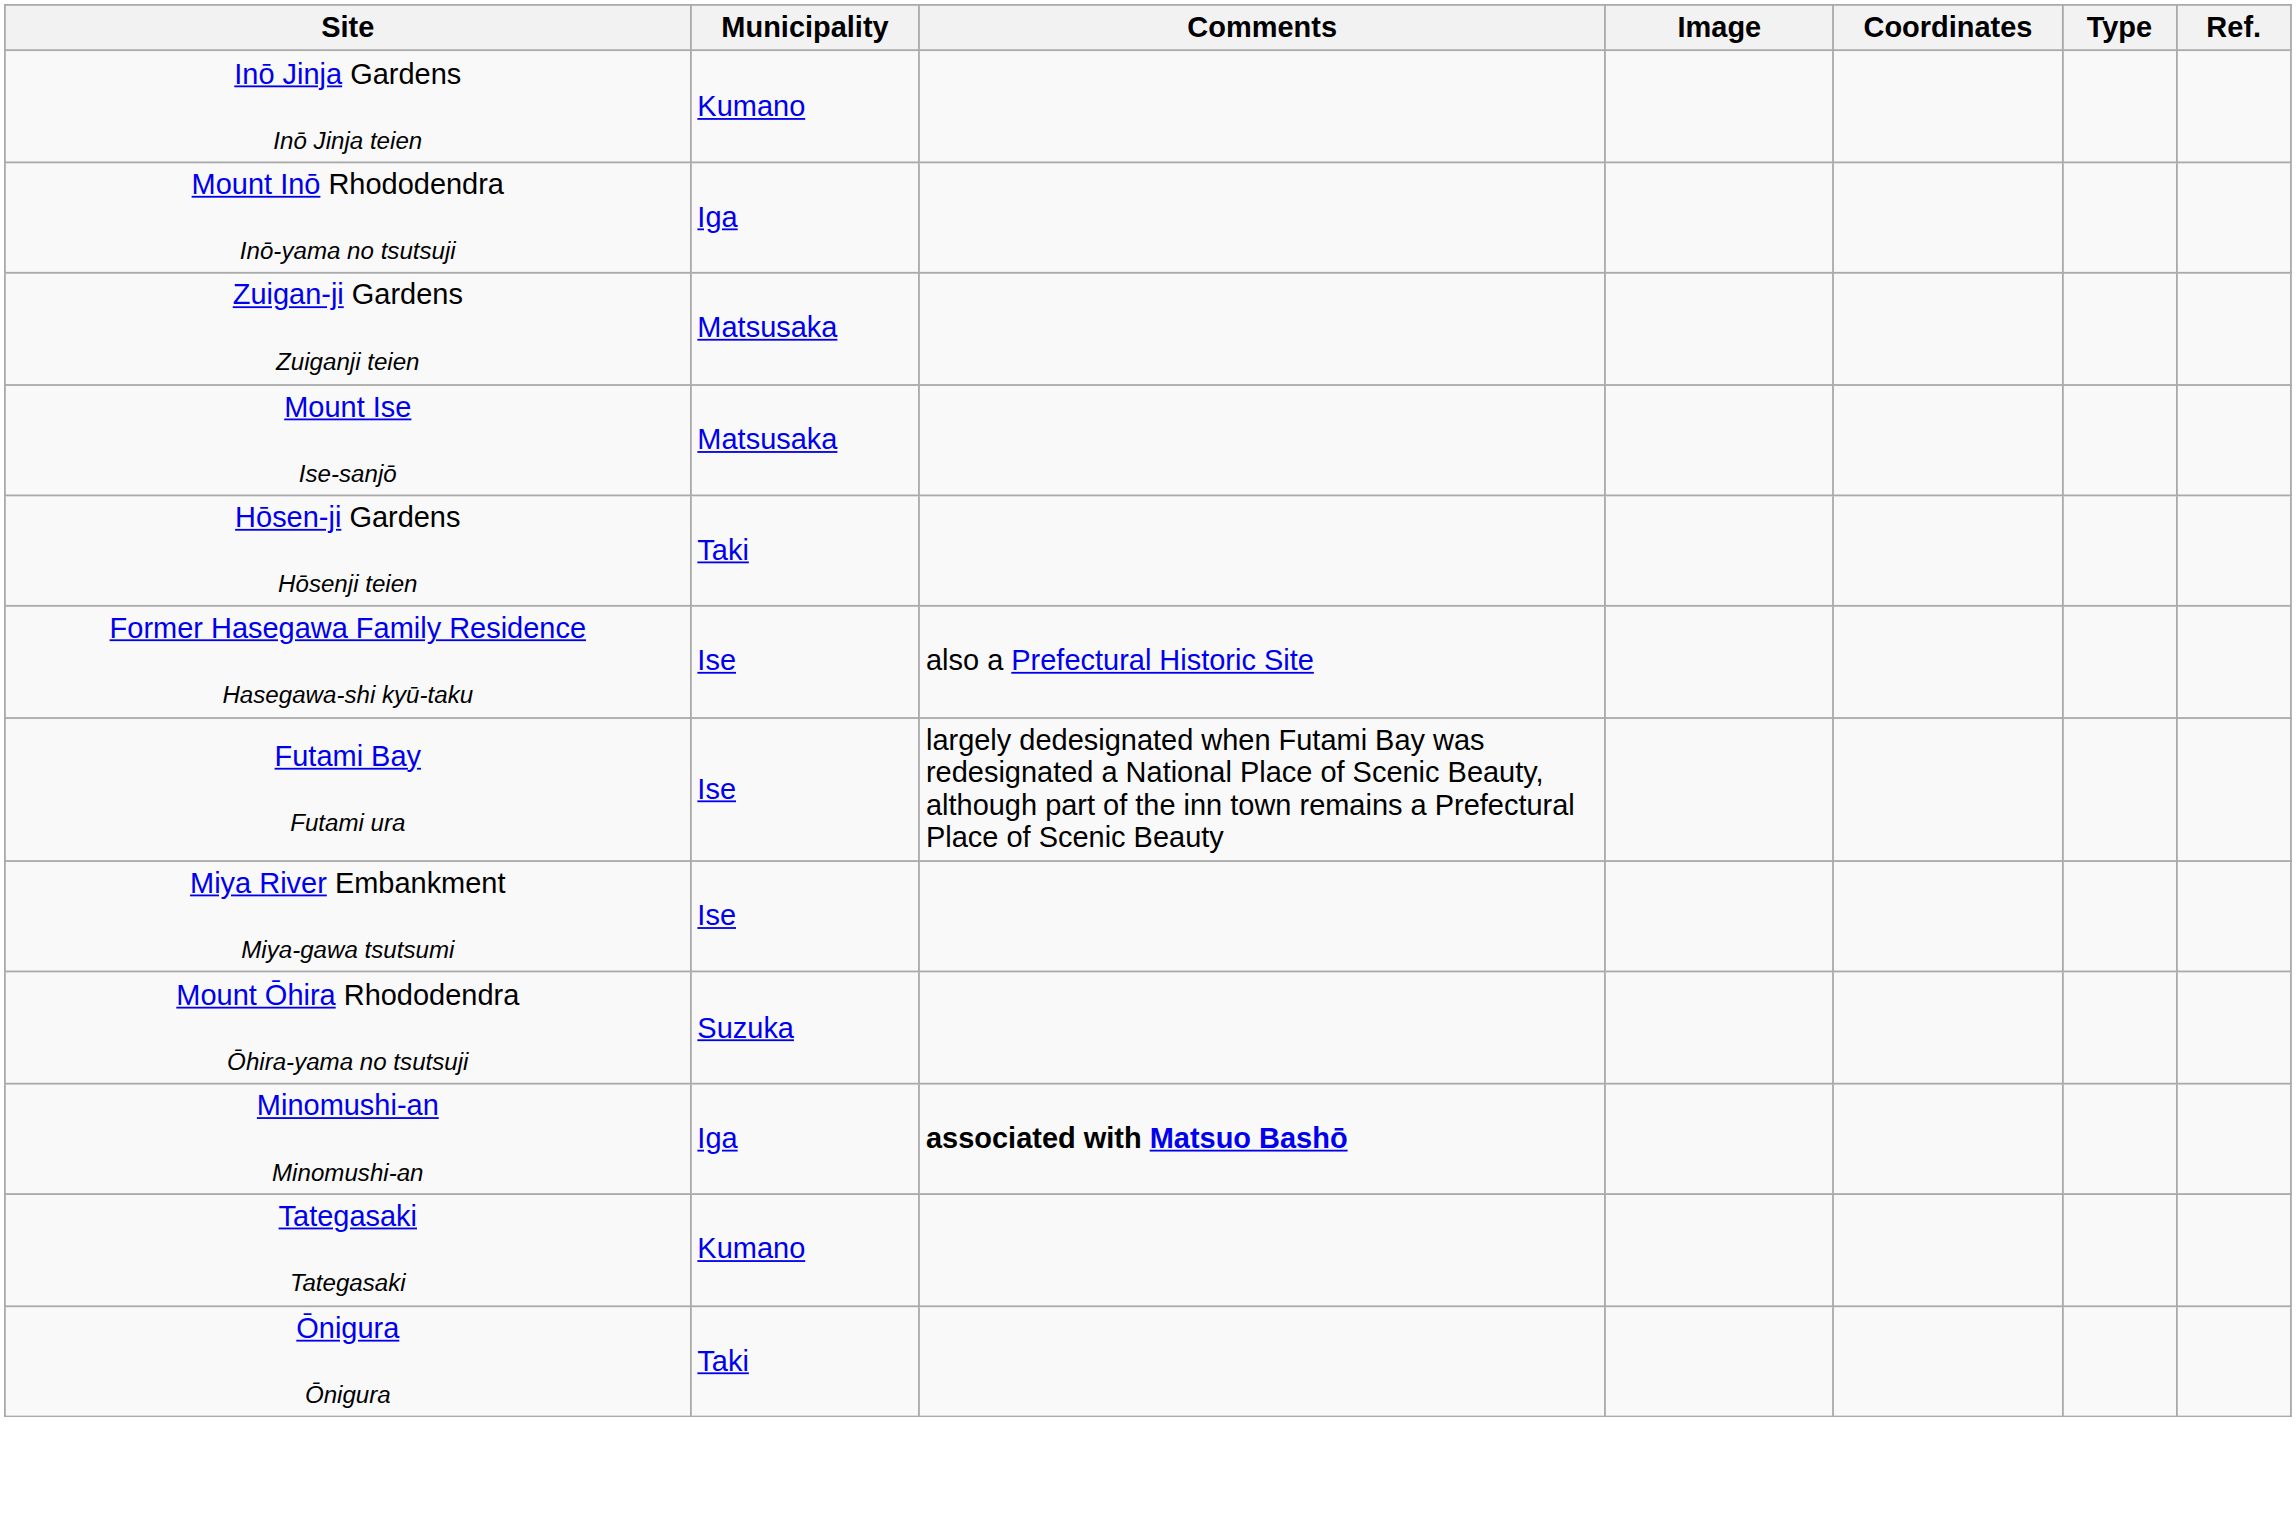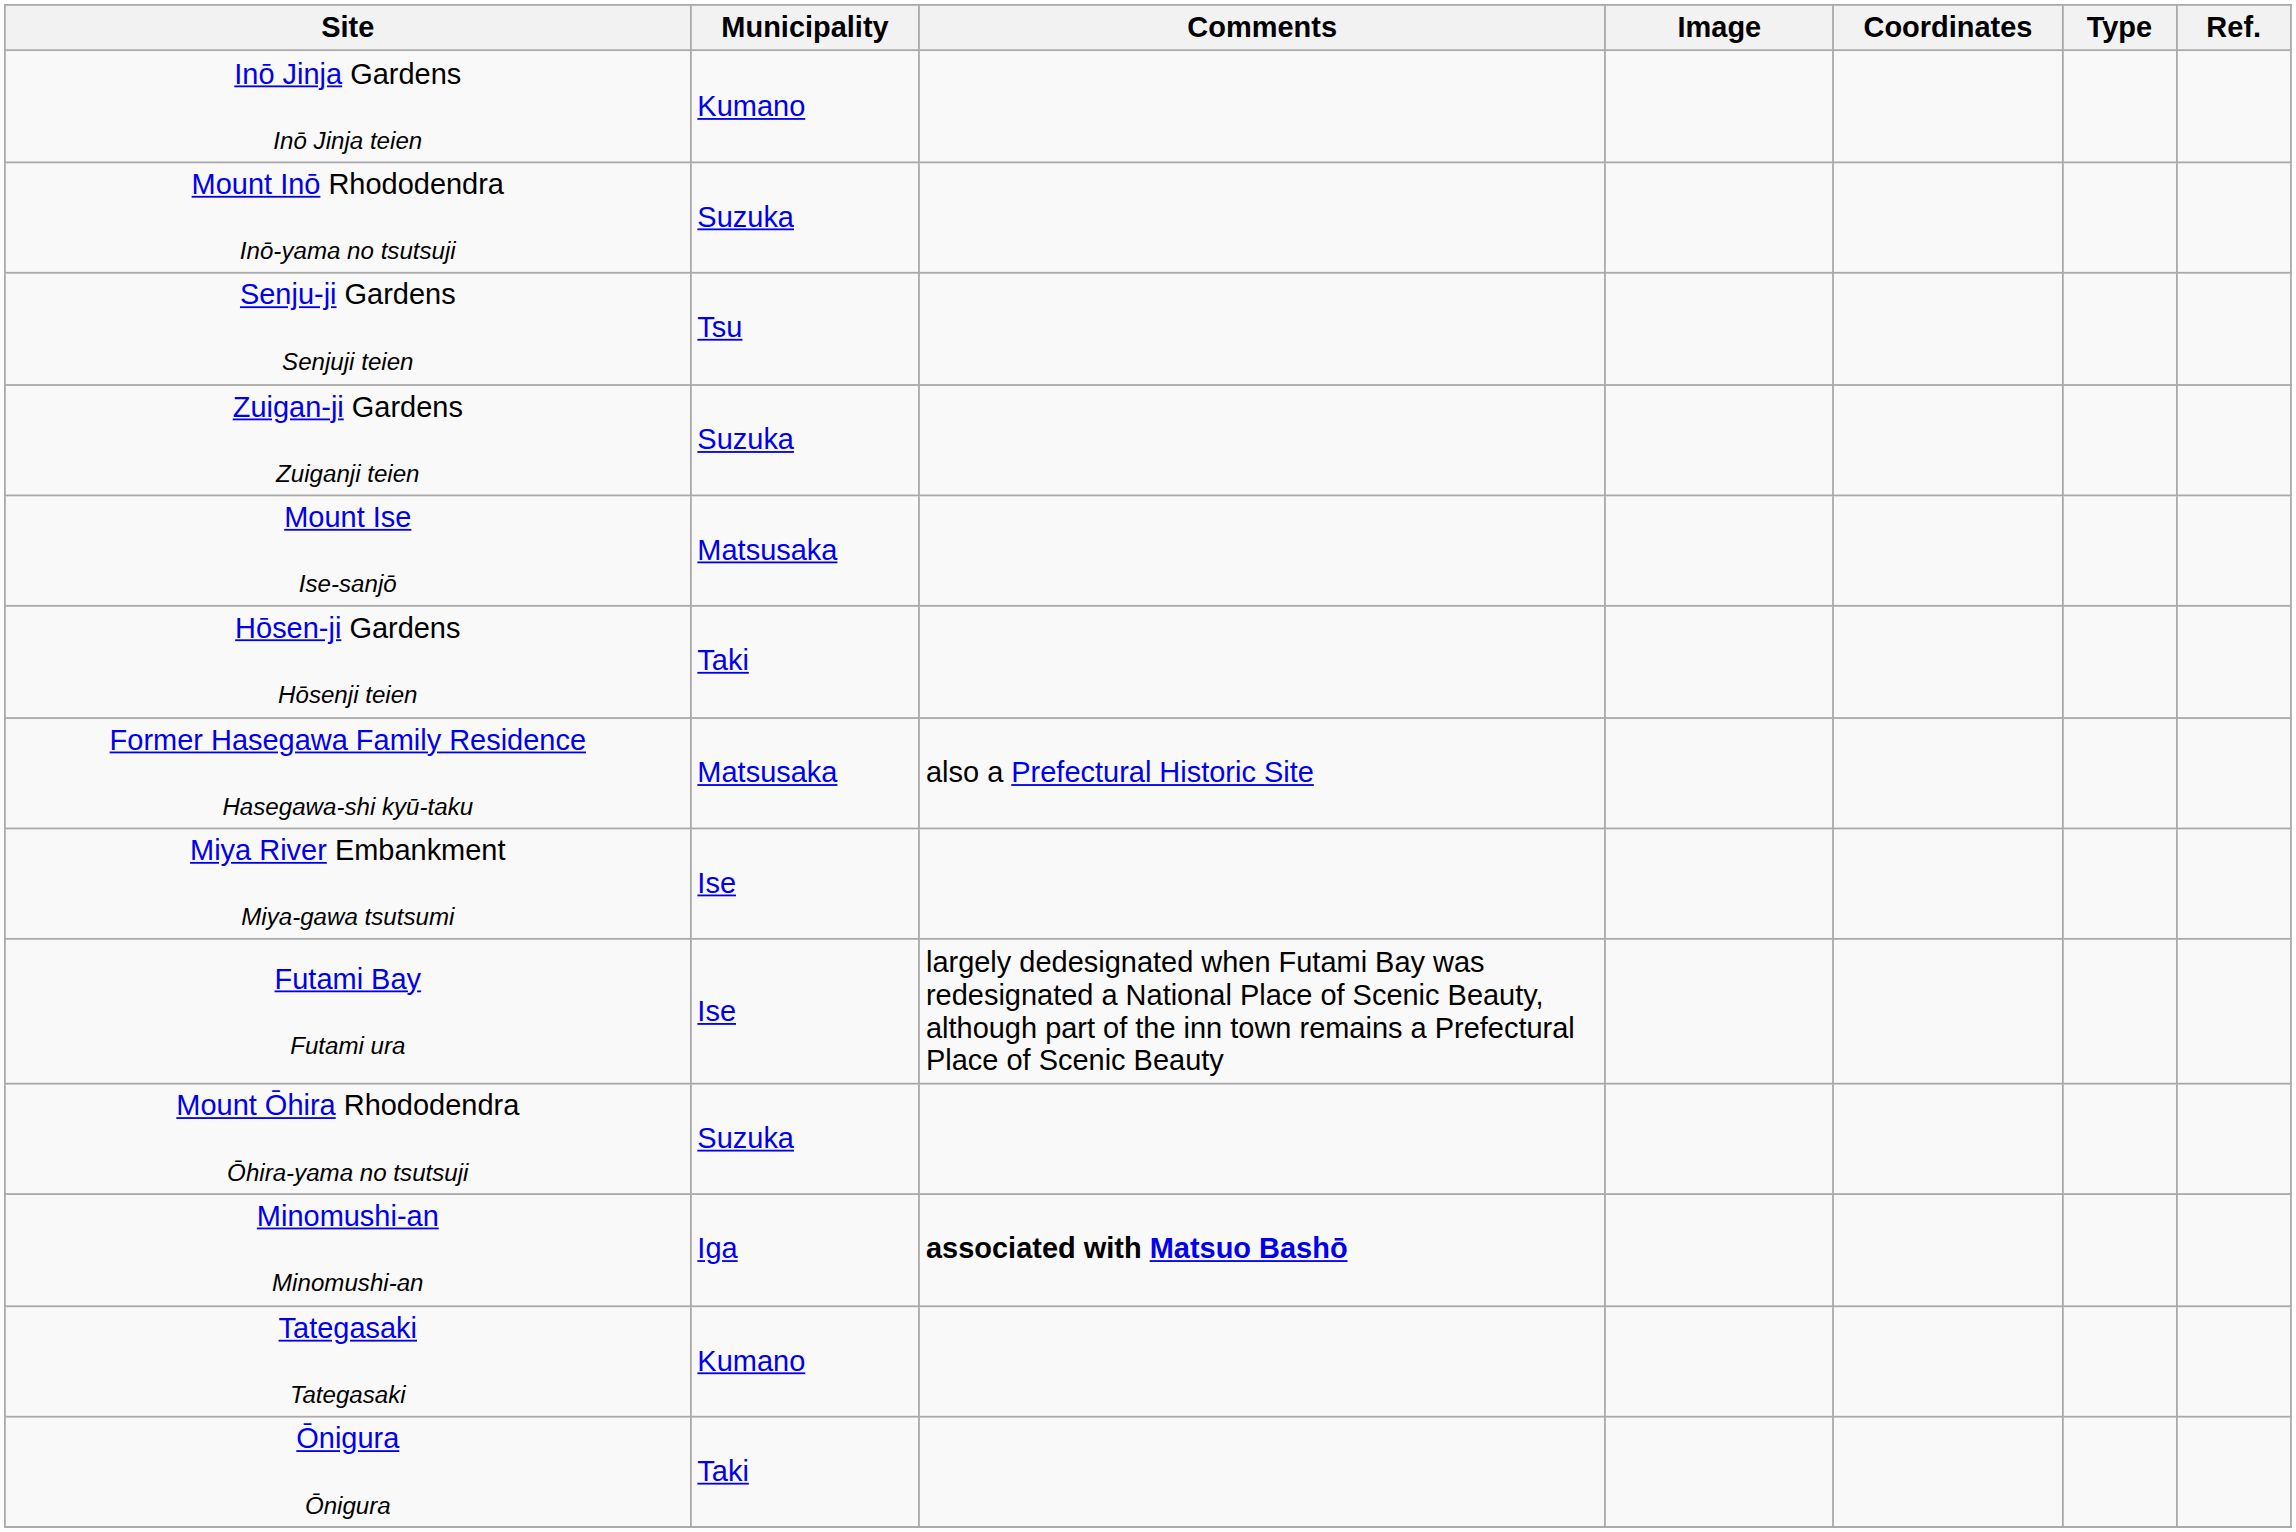Mount Inō Rhododendra Inō-yama no tsutsuji | Municipality: Iga -> Suzuka
+ row: Senju-ji Gardens Senjuji teien | Tsu
Zuigan-ji Gardens Zuiganji teien | Municipality: Matsusaka -> Suzuka
Former Hasegawa Family Residence Hasegawa-shi kyū-taku | Municipality: Ise -> Matsusaka
rows swapped: Miya River Embankment Miya-gawa tsutsumi <-> Futami Bay Futami ura
